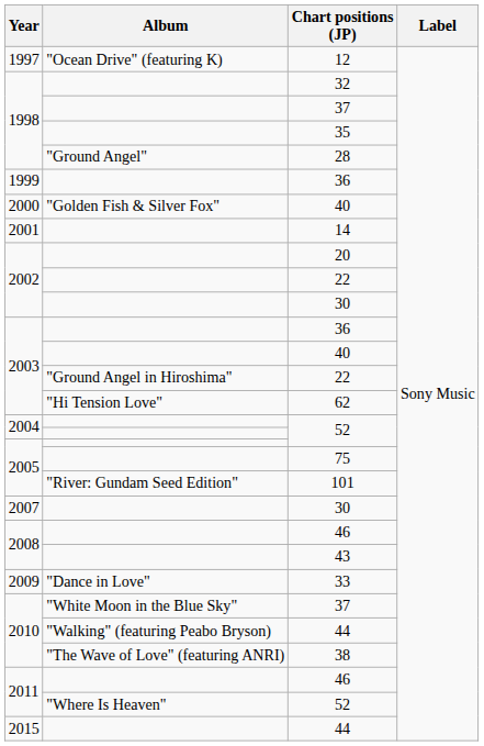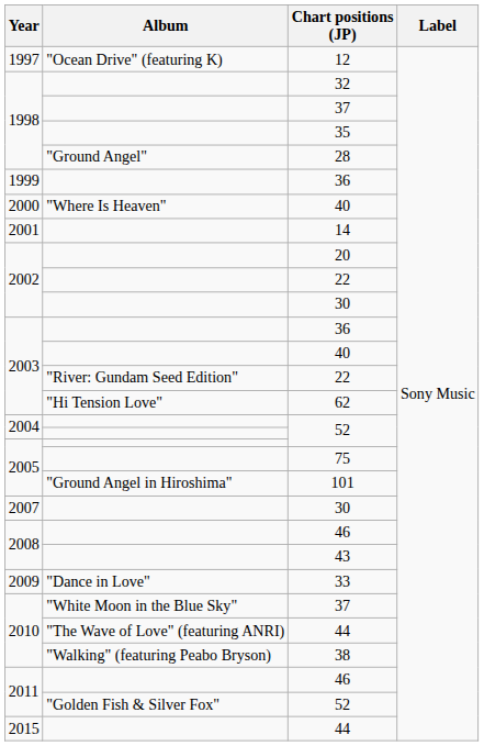2000 / 40 | Album: "Golden Fish & Silver Fox" -> "Where Is Heaven"
2003 / 22 | Album: "Ground Angel in Hiroshima" -> "River: Gundam Seed Edition"
101 | Album: "River: Gundam Seed Edition" -> "Ground Angel in Hiroshima"
2010 / 44 | Album: "Walking" (featuring Peabo Bryson) -> "The Wave of Love" (featuring ANRI)
38 | Album: "The Wave of Love" (featuring ANRI) -> "Walking" (featuring Peabo Bryson)
2011 / 52 | Album: "Where Is Heaven" -> "Golden Fish & Silver Fox"
